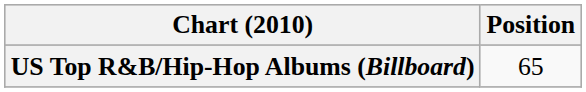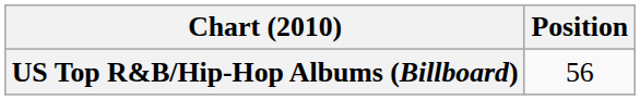US Top R&B/Hip-Hop Albums (Billboard) | Position: 65 -> 56
